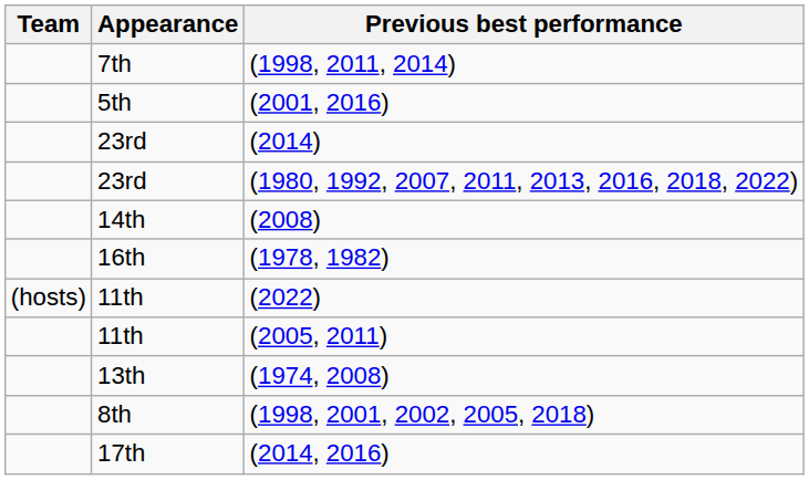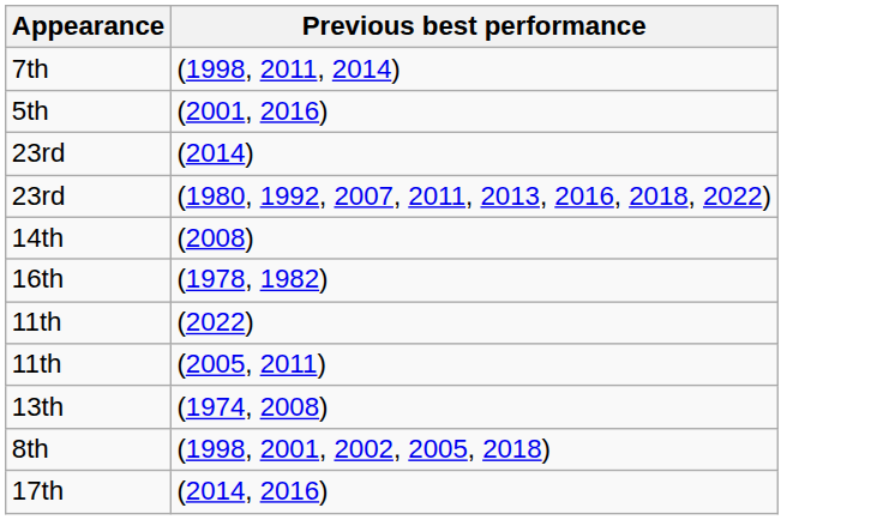- column: Team | (hosts)
